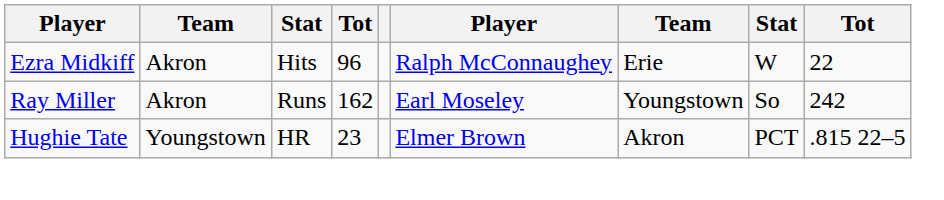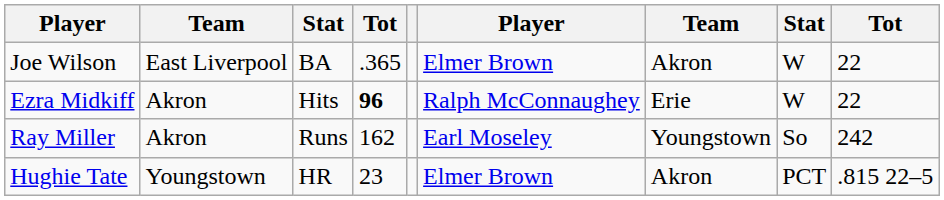+ row: Joe Wilson | East Liverpool | BA | .365 | Elmer Brown | Akron | W | 22
Ezra Midkiff | column 4: normal -> bold
